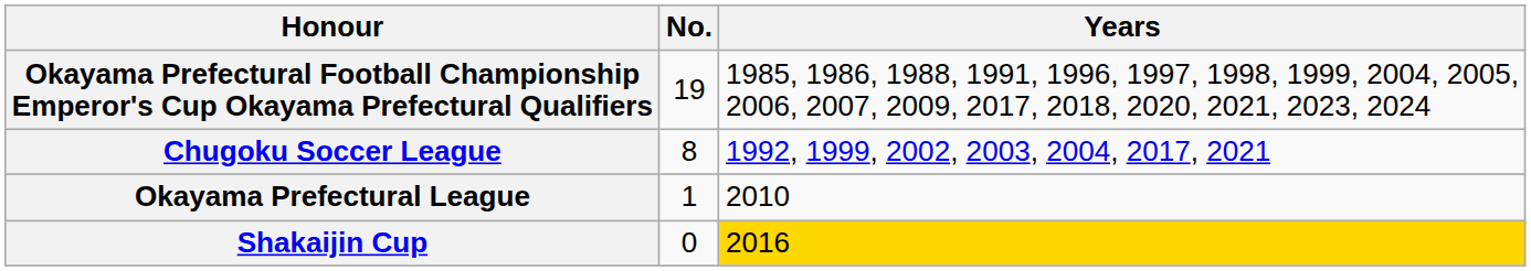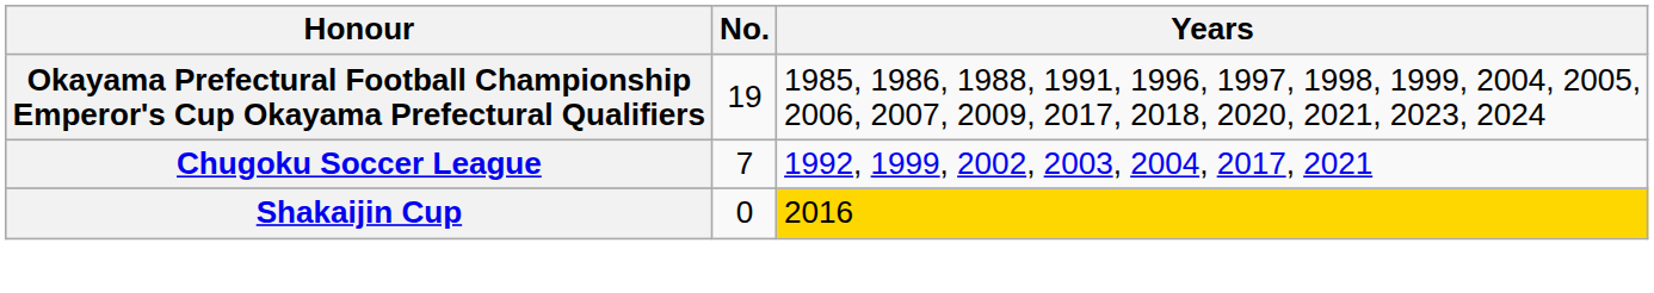Chugoku Soccer League | No.: 8 -> 7
- row: Okayama Prefectural League | 1 | 2010
